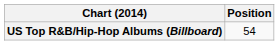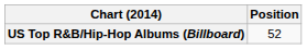US Top R&B/Hip-Hop Albums (Billboard) | Position: 54 -> 52
